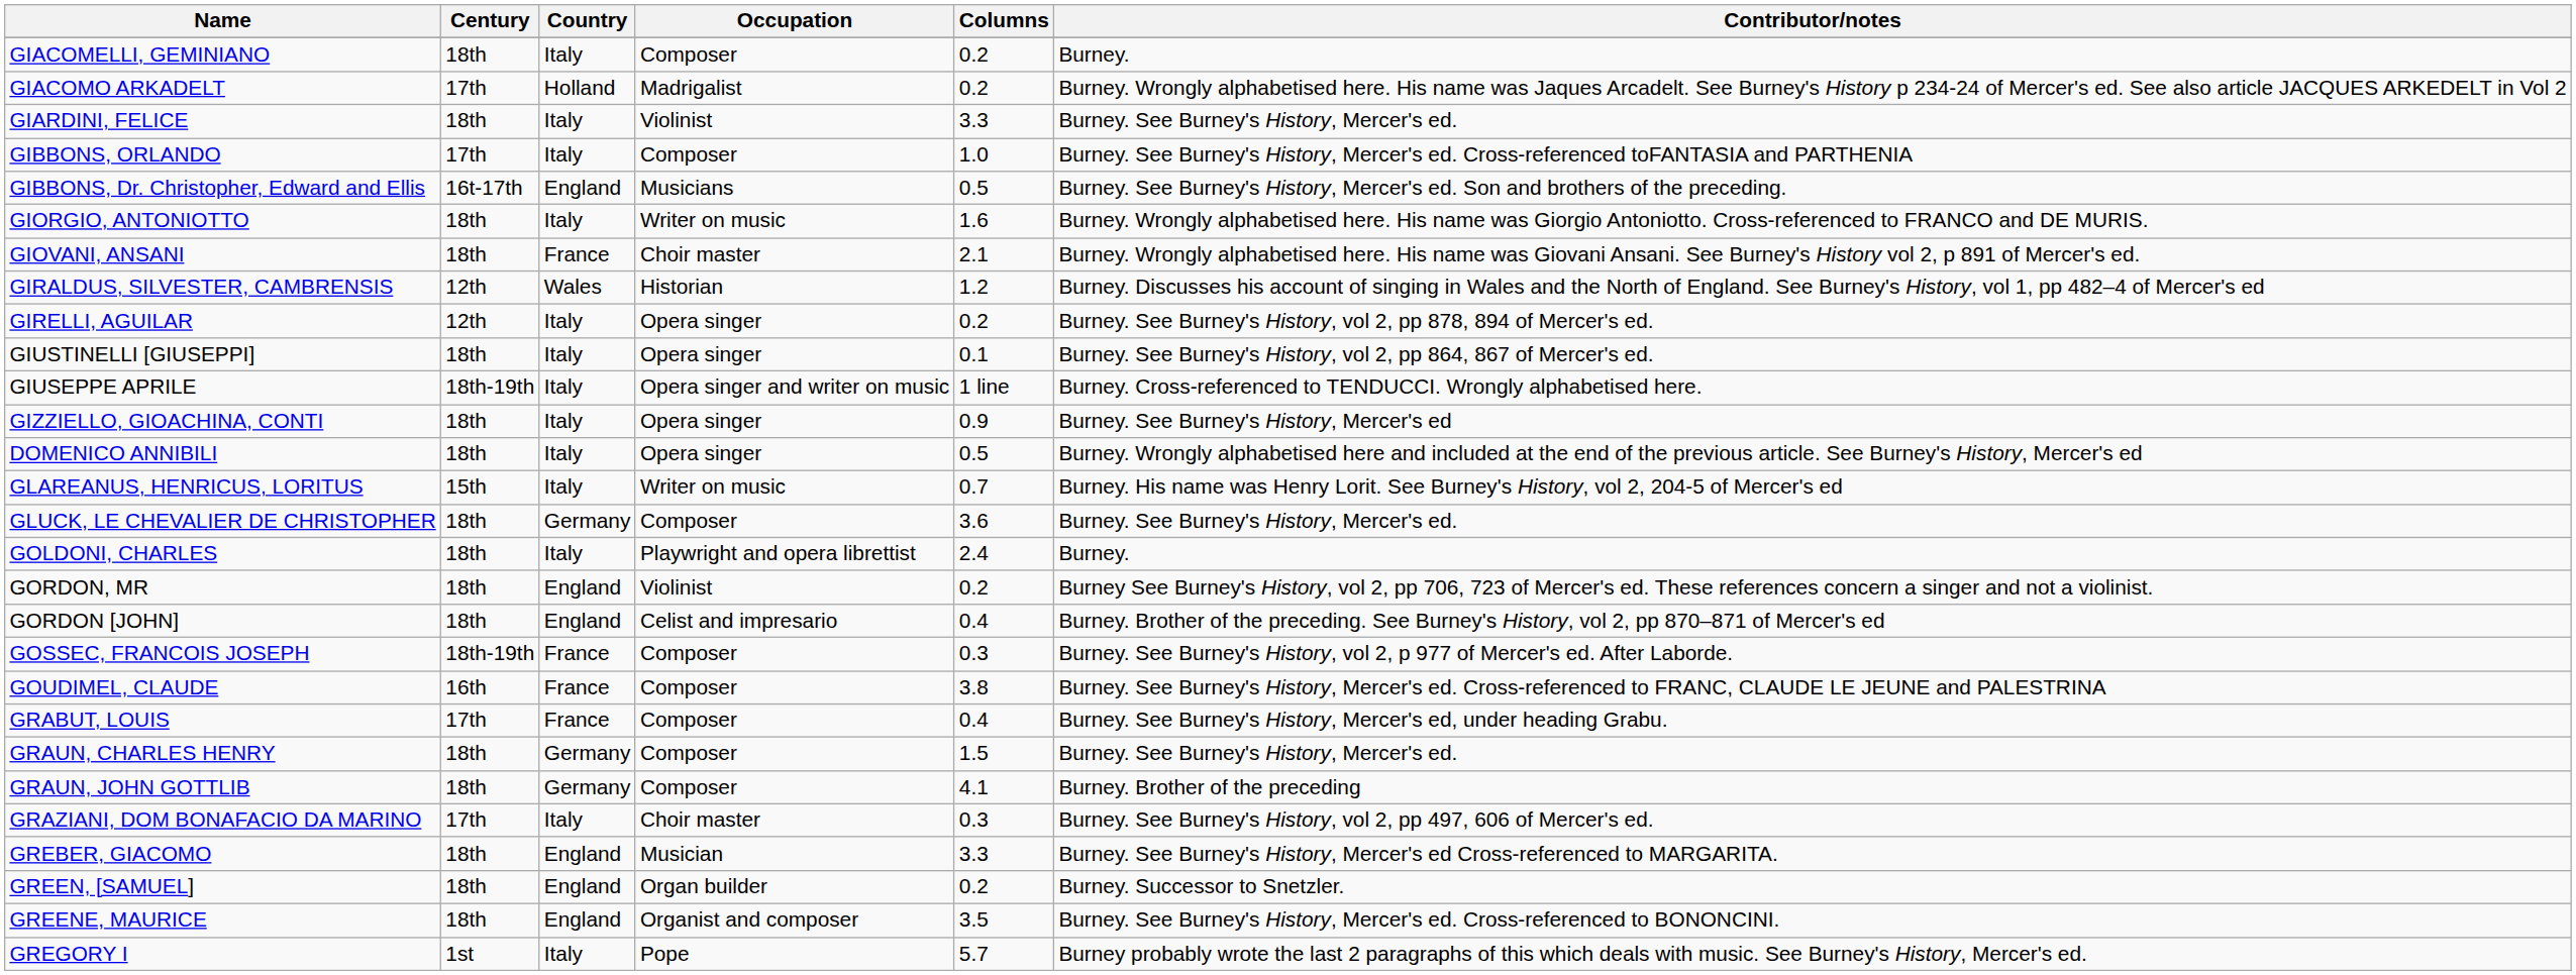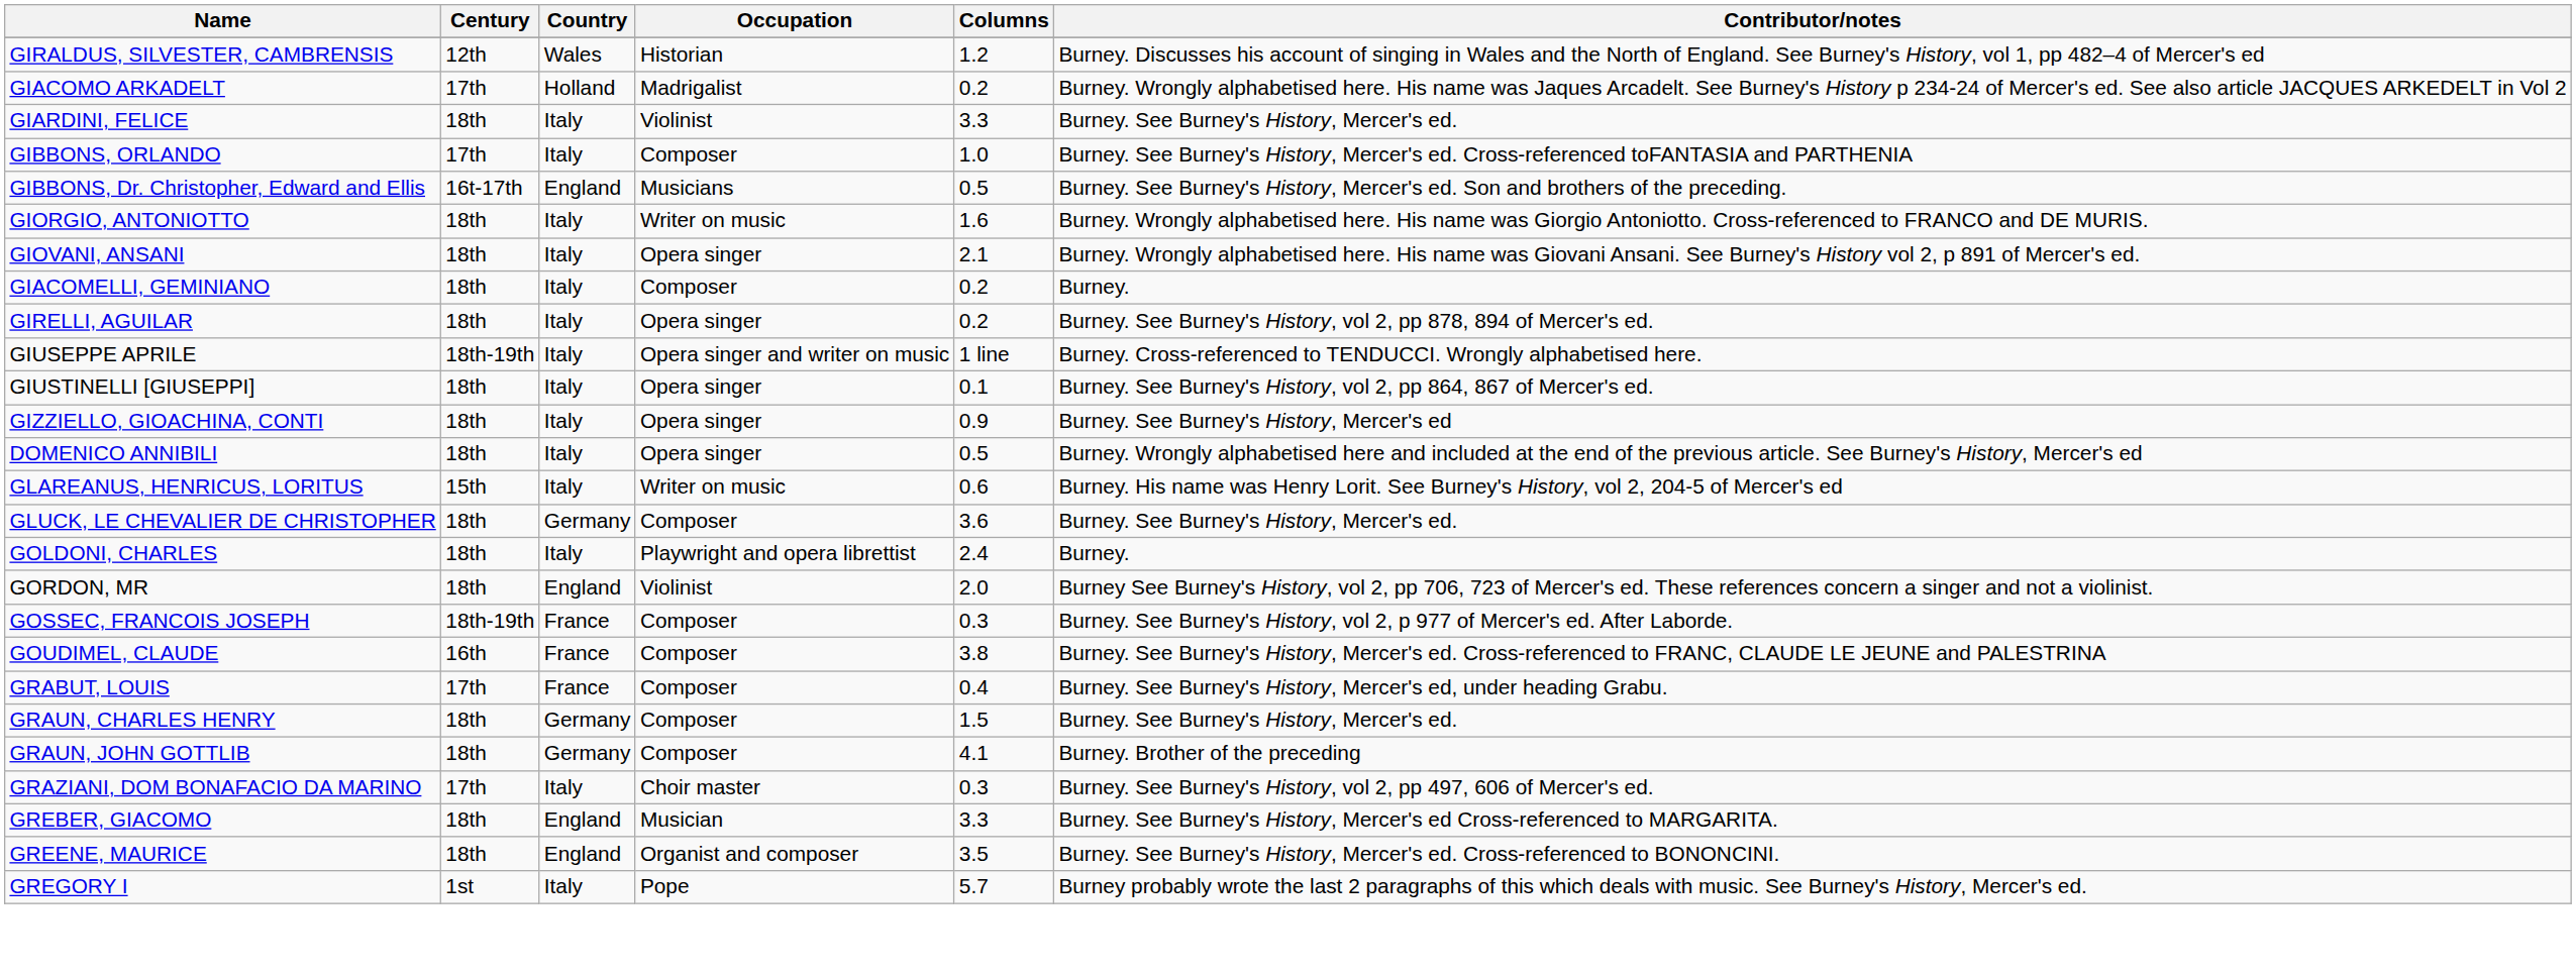rows swapped: GIACOMELLI, GEMINIANO <-> GIRALDUS, SILVESTER, CAMBRENSIS
GIOVANI, ANSANI | Country: France -> Italy
GIOVANI, ANSANI | Occupation: Choir master -> Opera singer
GIRELLI, AGUILAR | Century: 12th -> 18th
rows swapped: GIUSEPPE APRILE <-> GIUSTINELLI [GIUSEPPI]
GLAREANUS, HENRICUS, LORITUS | Columns: 0.7 -> 0.6
GORDON, MR | Columns: 0.2 -> 2.0
- row: GORDON [JOHN] | 18th | England | Celist and impresario | 0.4 | Burney. Brother of the preceding. See Burney's History, vol 2, pp 870–871 of Mercer's ed
- row: GREEN, [SAMUEL] | 18th | England | Organ builder | 0.2 | Burney. Successor to Snetzler.
